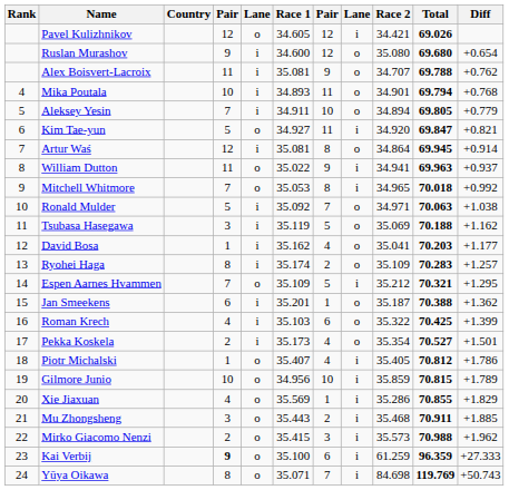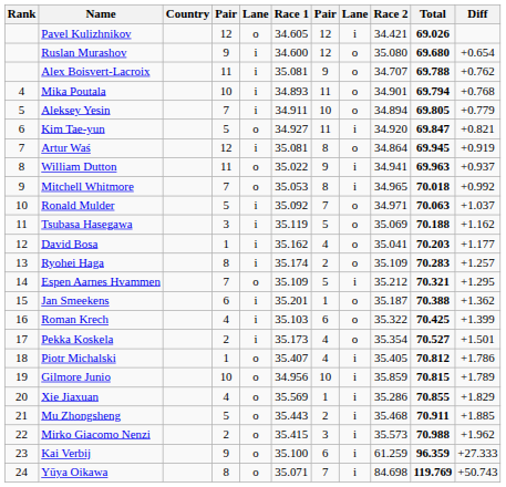Artur Waś | Diff: +0.914 -> +0.919
Ronald Mulder | Diff: +1.038 -> +1.037
Mu Zhongsheng | column 4: 3 -> 5
Kai Verbij | column 4: bold -> normal
